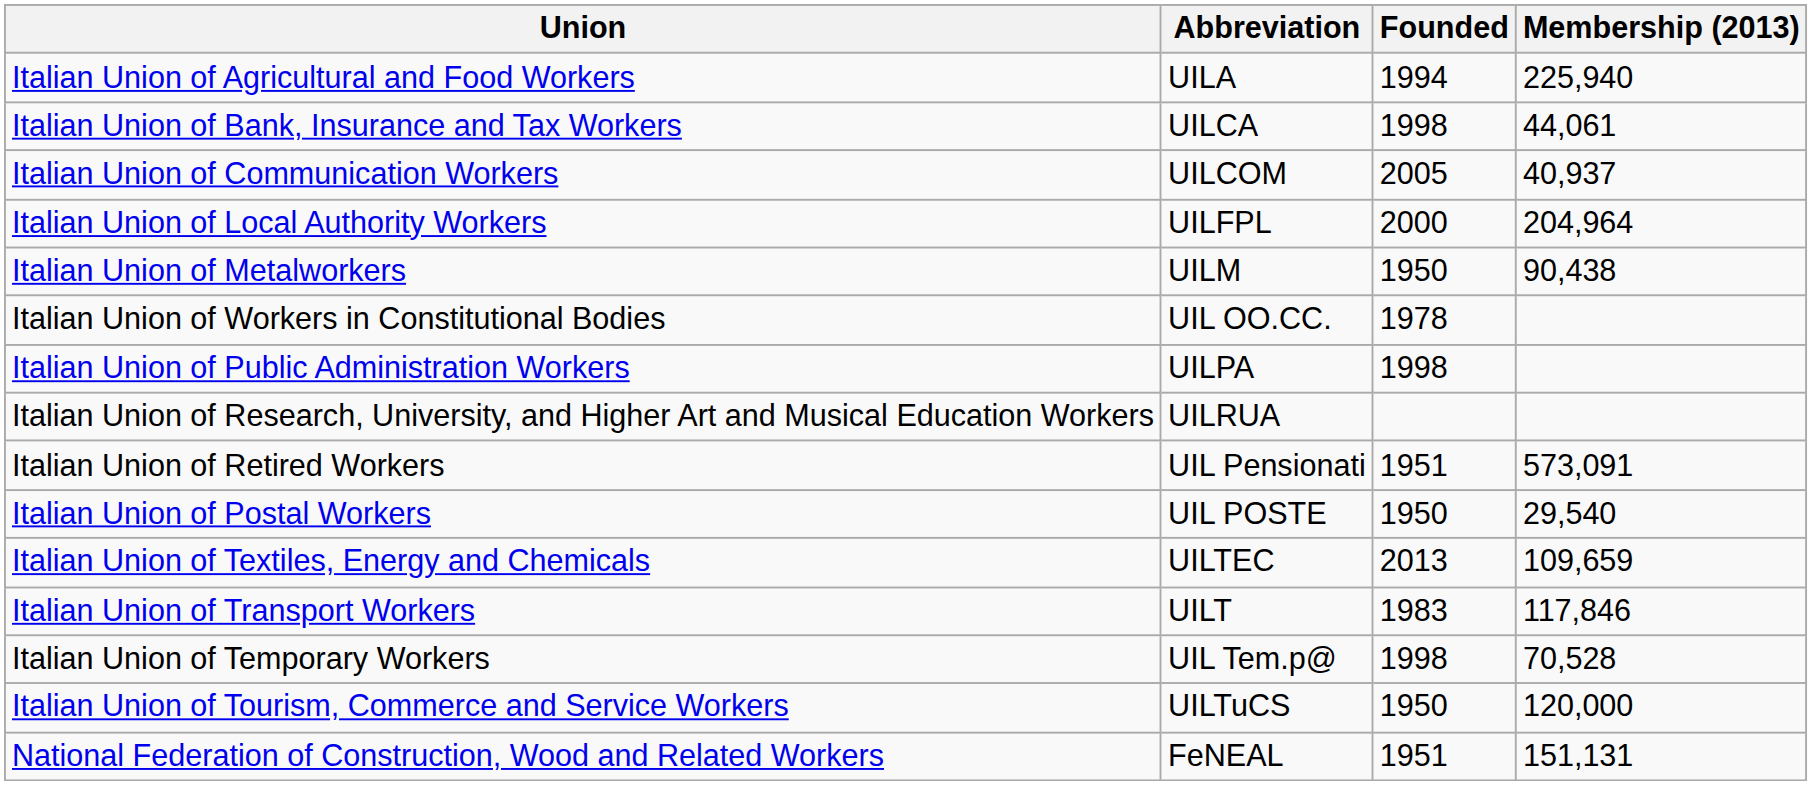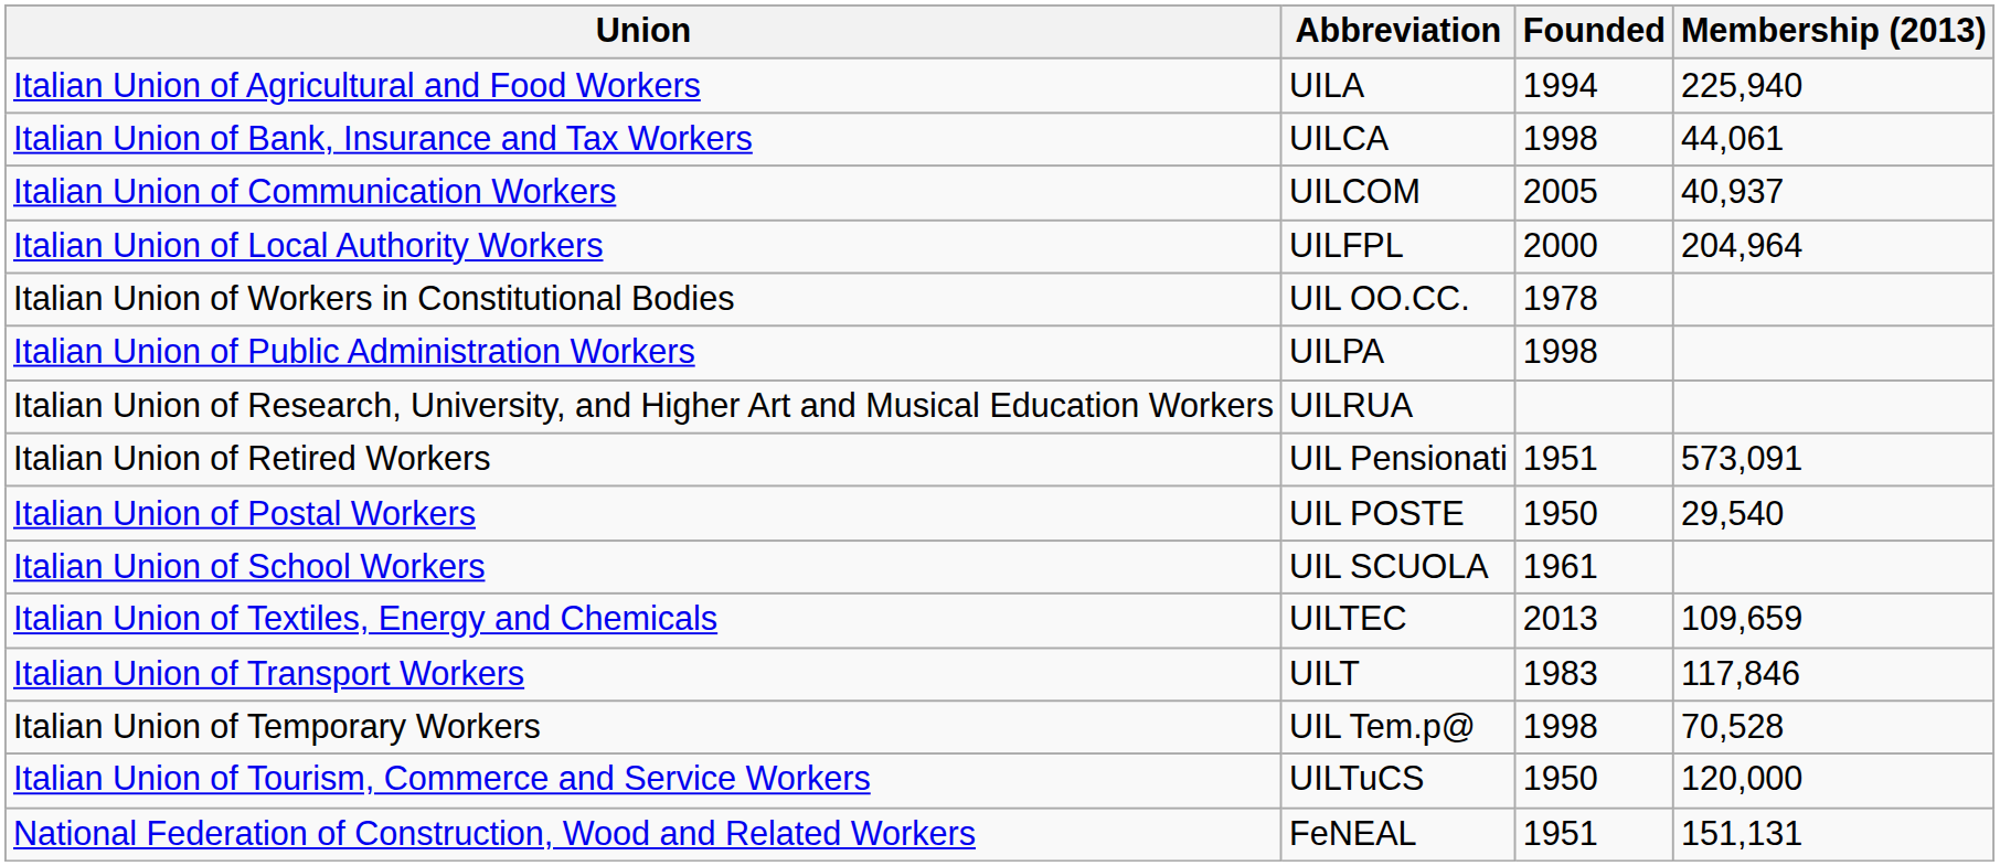- row: Italian Union of Metalworkers | UILM | 1950 | 90,438
+ row: Italian Union of School Workers | UIL SCUOLA | 1961
